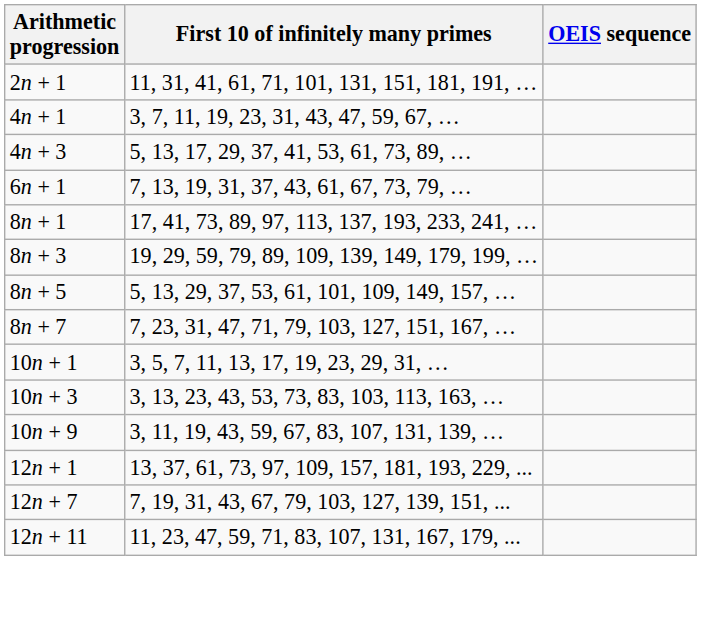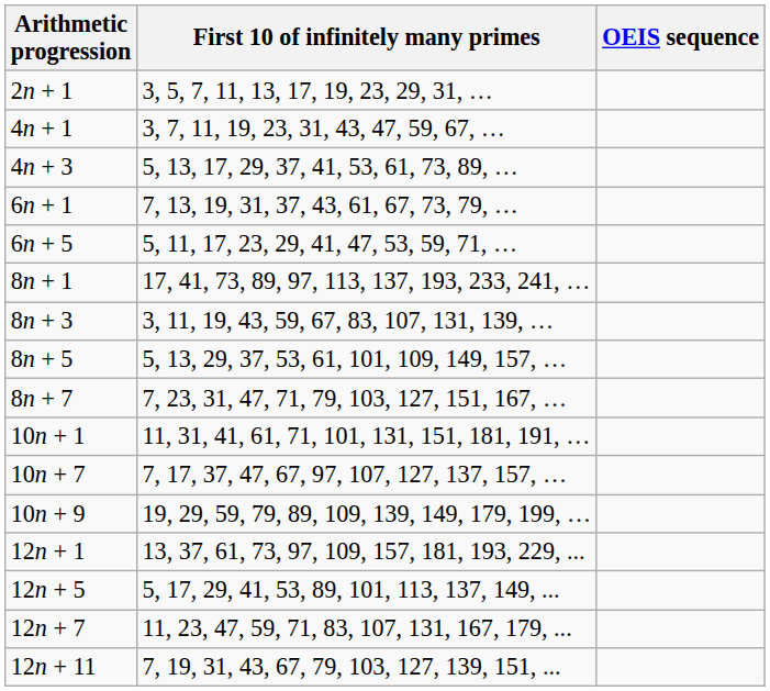2n + 1 | First 10 of infinitely many primes: 11, 31, 41, 61, 71, 101, 131, 151, 181, 191, … -> 3, 5, 7, 11, 13, 17, 19, 23, 29, 31, …
+ row: 6n + 5 | 5, 11, 17, 23, 29, 41, 47, 53, 59, 71, …
8n + 3 | First 10 of infinitely many primes: 19, 29, 59, 79, 89, 109, 139, 149, 179, 199, … -> 3, 11, 19, 43, 59, 67, 83, 107, 131, 139, …
10n + 1 | First 10 of infinitely many primes: 3, 5, 7, 11, 13, 17, 19, 23, 29, 31, … -> 11, 31, 41, 61, 71, 101, 131, 151, 181, 191, …
- row: 10n + 3 | 3, 13, 23, 43, 53, 73, 83, 103, 113, 163, …
+ row: 10n + 7 | 7, 17, 37, 47, 67, 97, 107, 127, 137, 157, …
10n + 9 | First 10 of infinitely many primes: 3, 11, 19, 43, 59, 67, 83, 107, 131, 139, … -> 19, 29, 59, 79, 89, 109, 139, 149, 179, 199, …
+ row: 12n + 5 | 5, 17, 29, 41, 53, 89, 101, 113, 137, 149, ...
12n + 7 | First 10 of infinitely many primes: 7, 19, 31, 43, 67, 79, 103, 127, 139, 151, ... -> 11, 23, 47, 59, 71, 83, 107, 131, 167, 179, ...
12n + 11 | First 10 of infinitely many primes: 11, 23, 47, 59, 71, 83, 107, 131, 167, 179, ... -> 7, 19, 31, 43, 67, 79, 103, 127, 139, 151, ...
